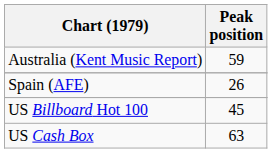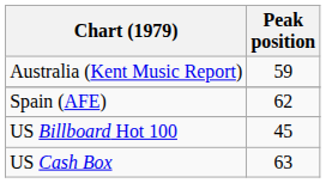Spain (AFE) | Peak position: 26 -> 62
